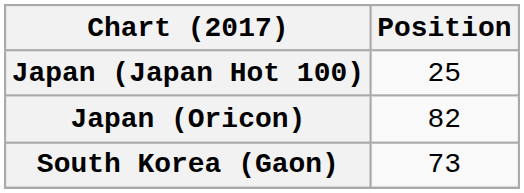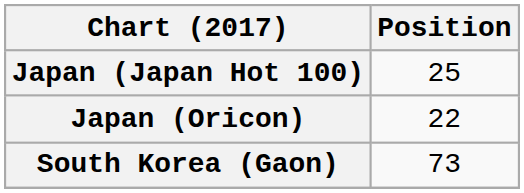Japan (Oricon) | Position: 82 -> 22
